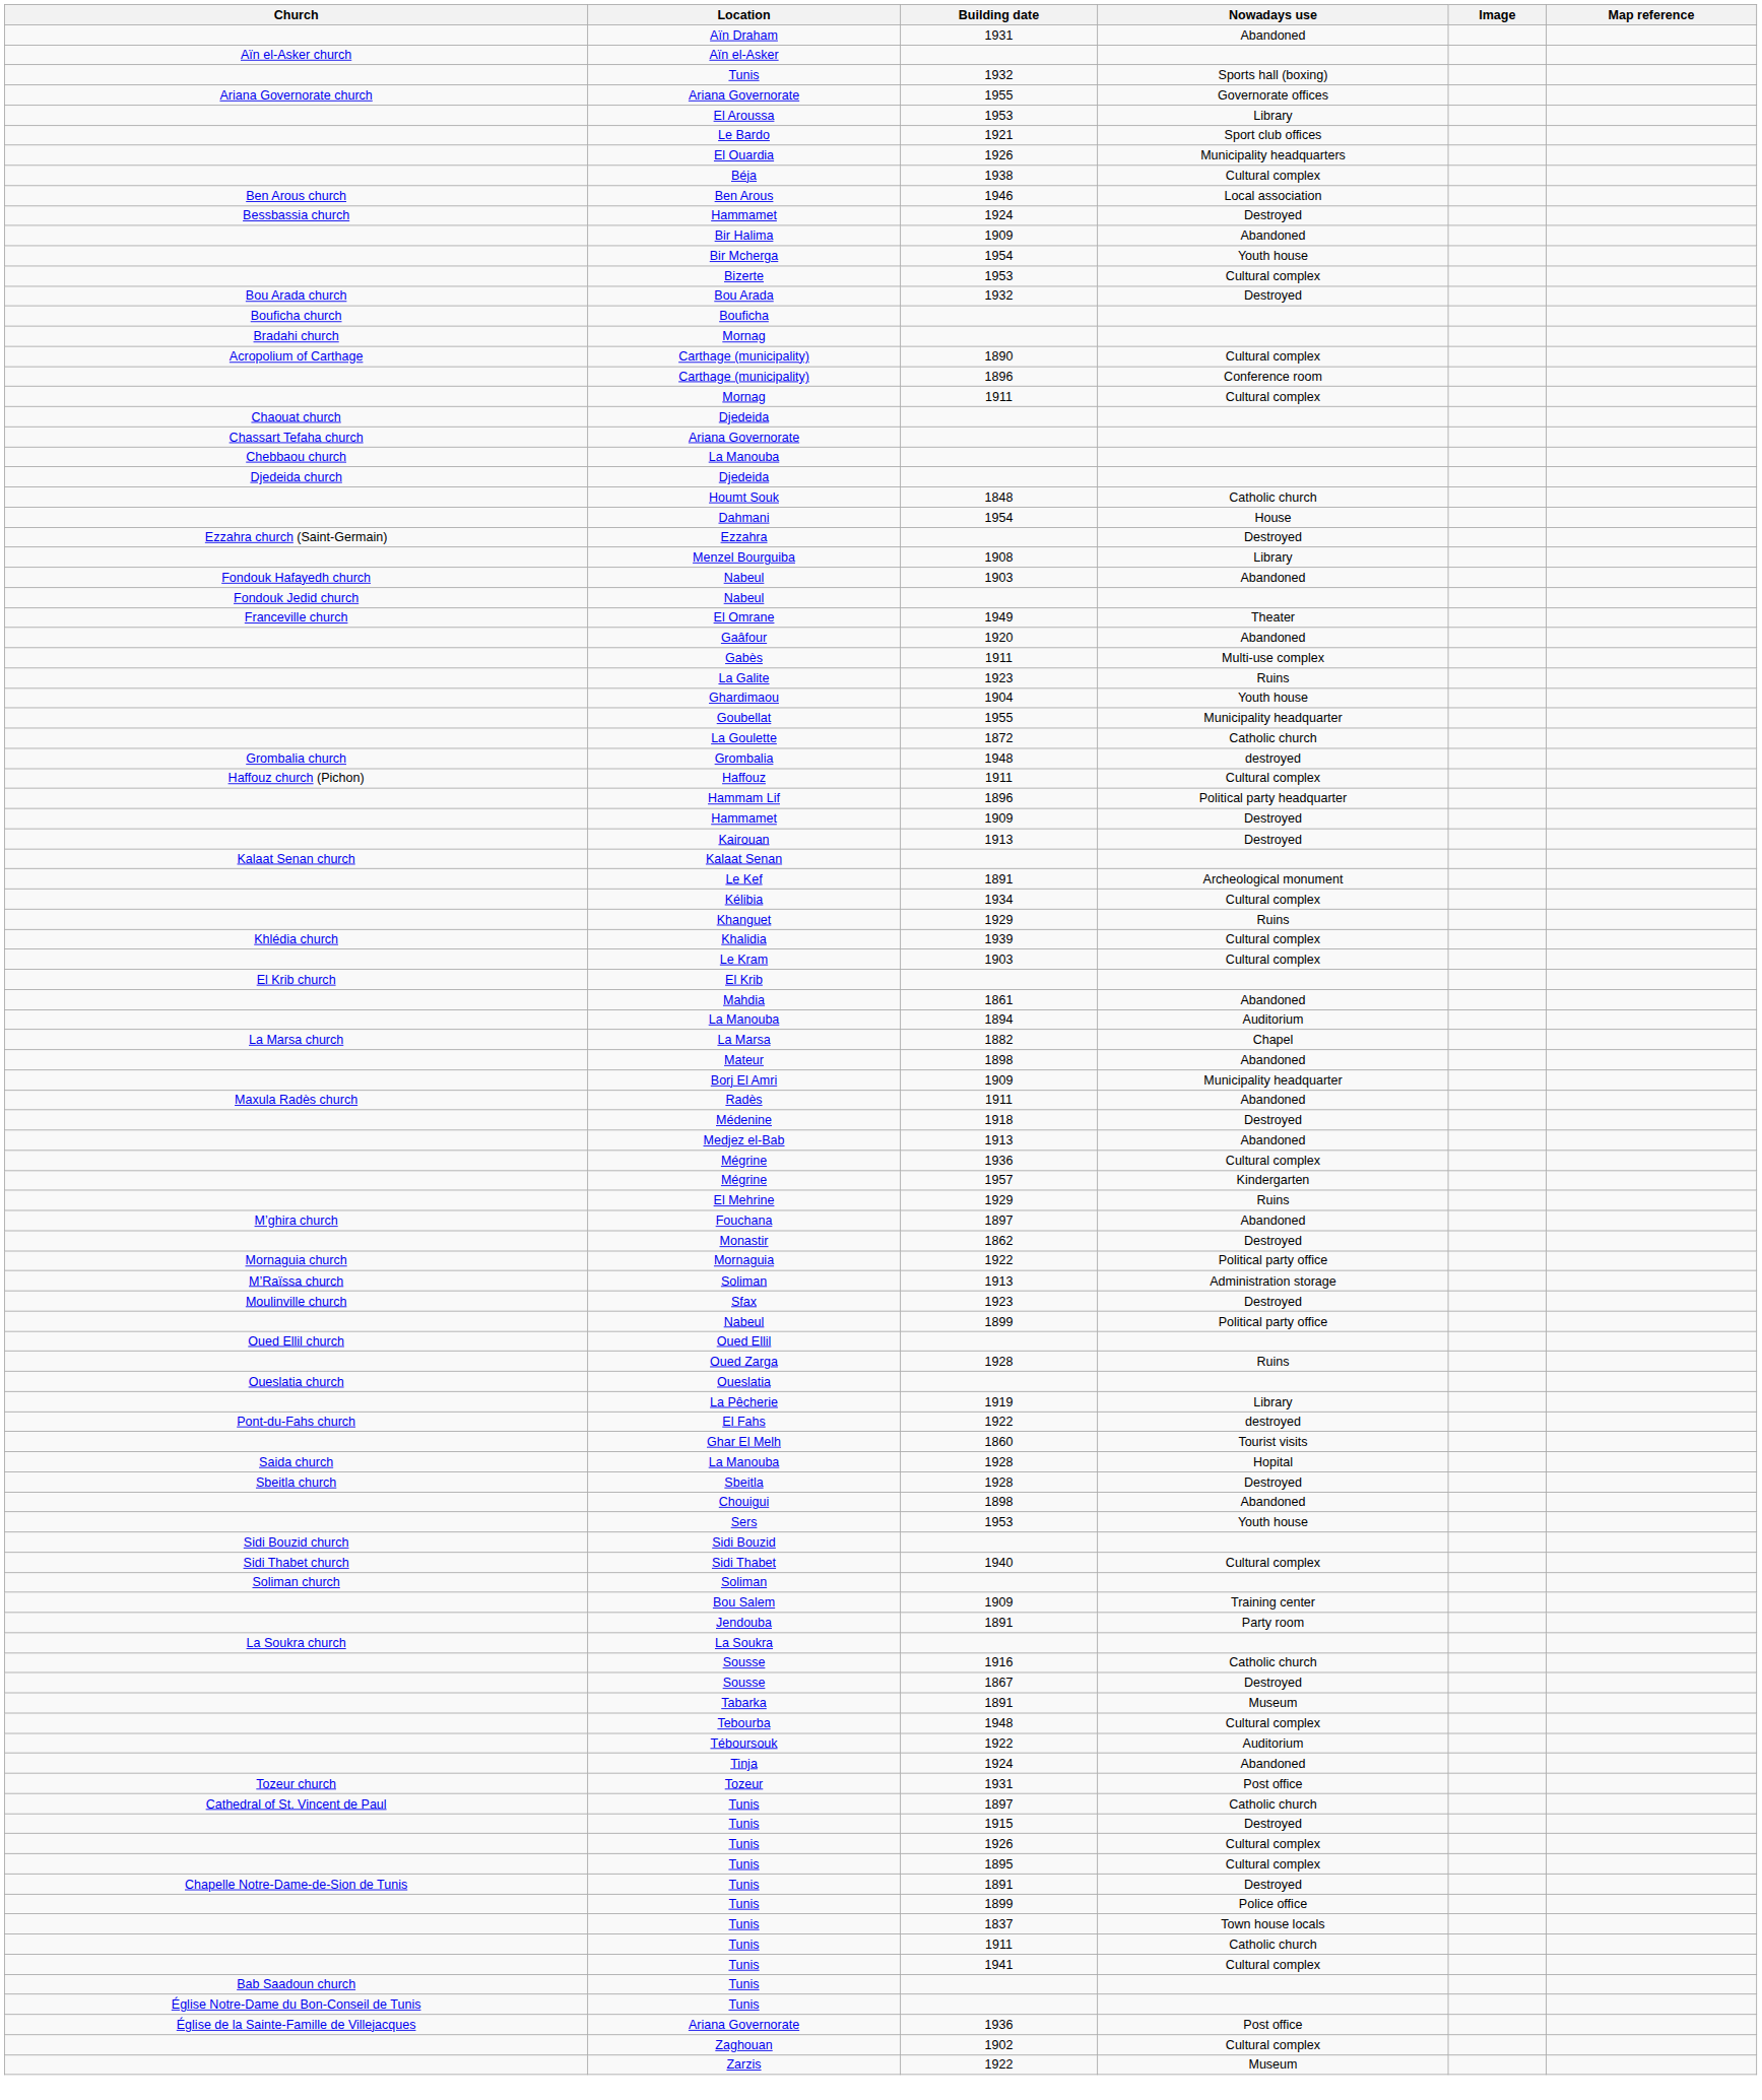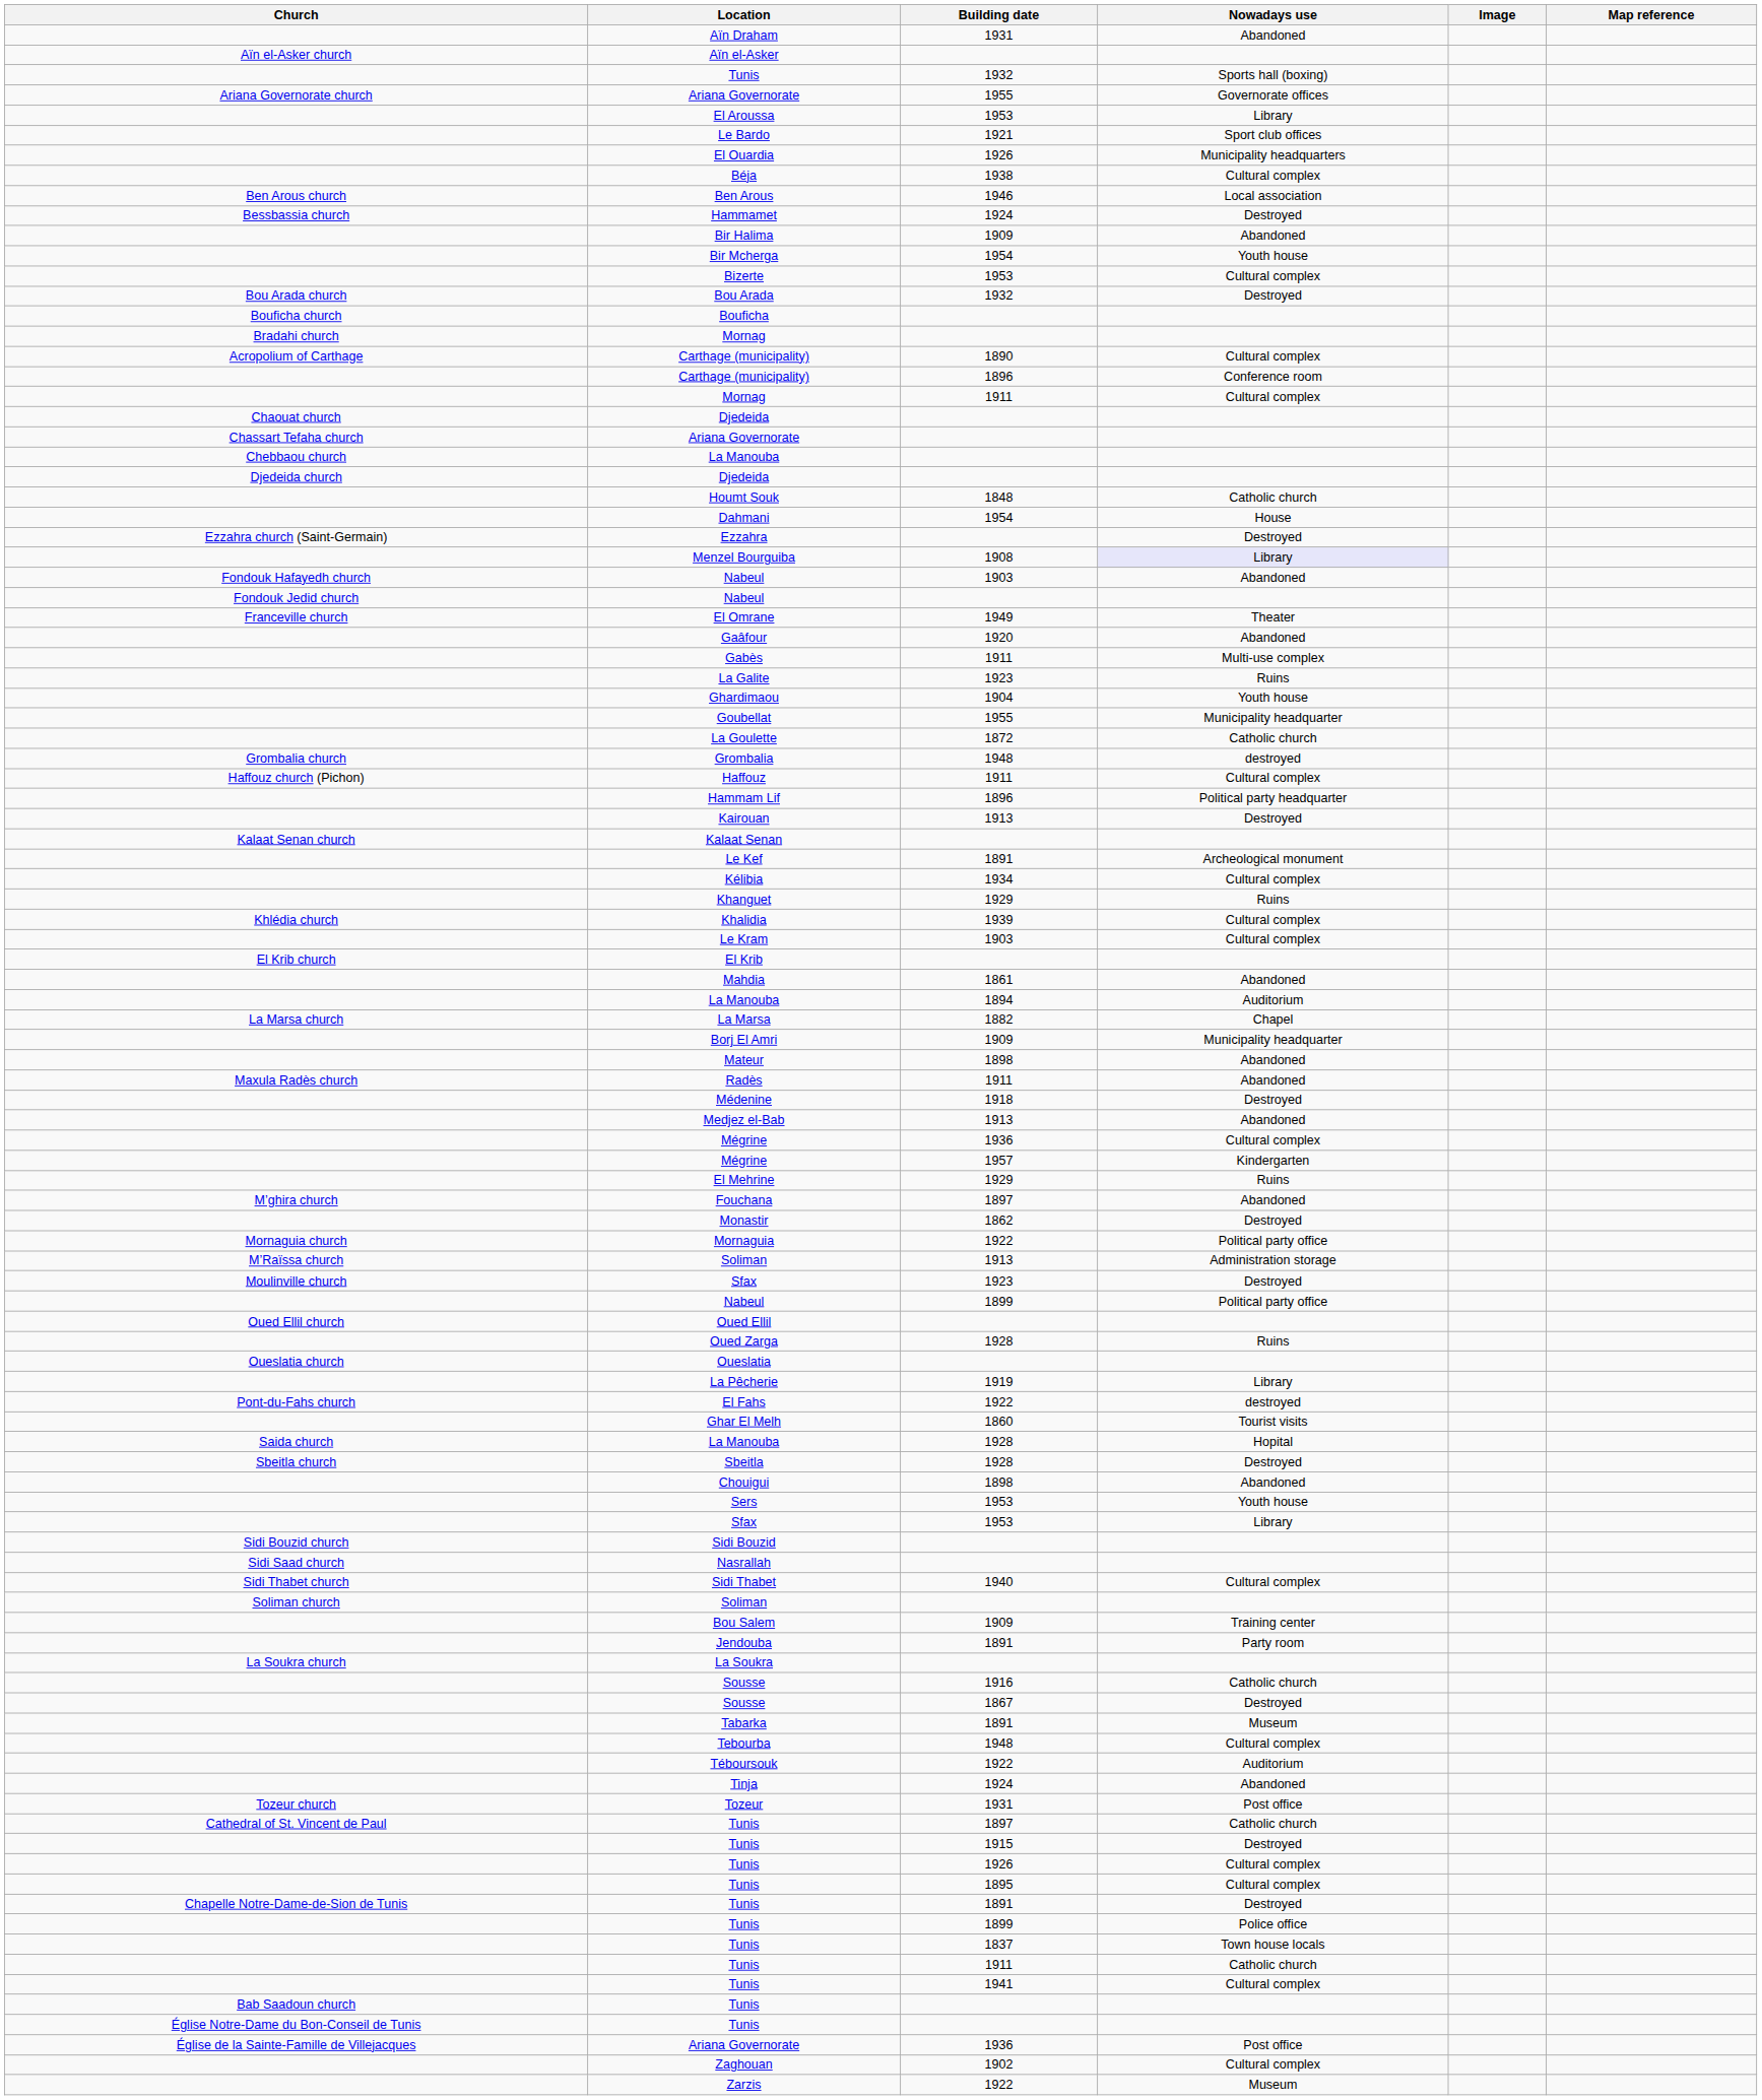Menzel Bourguiba | Nowadays use: no background -> lavender background
- row: Hammamet | 1909 | Destroyed
rows swapped: Borj El Amri <-> Mateur
+ row: Sfax | 1953 | Library
+ row: Sidi Saad church | Nasrallah
